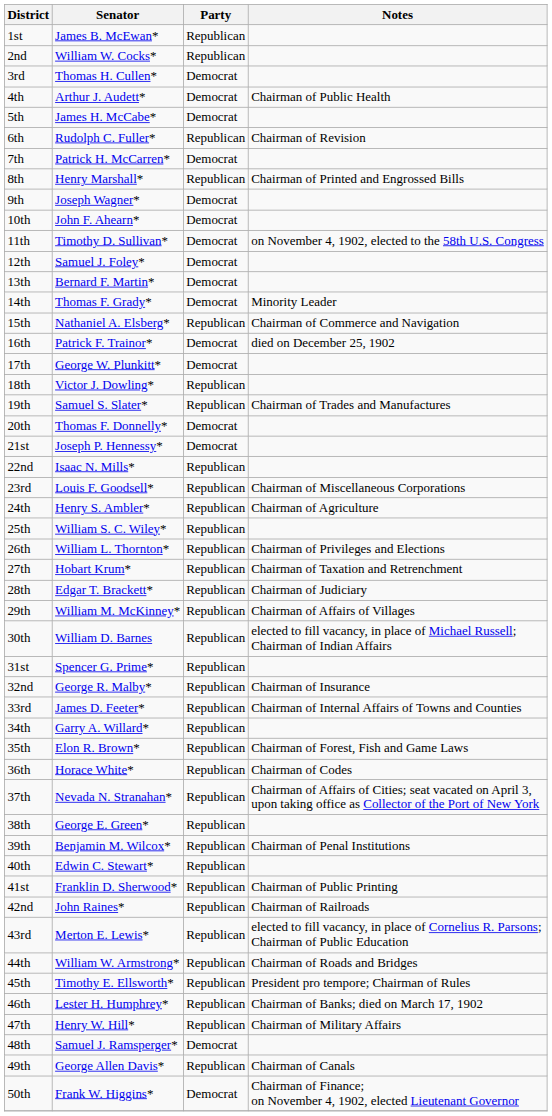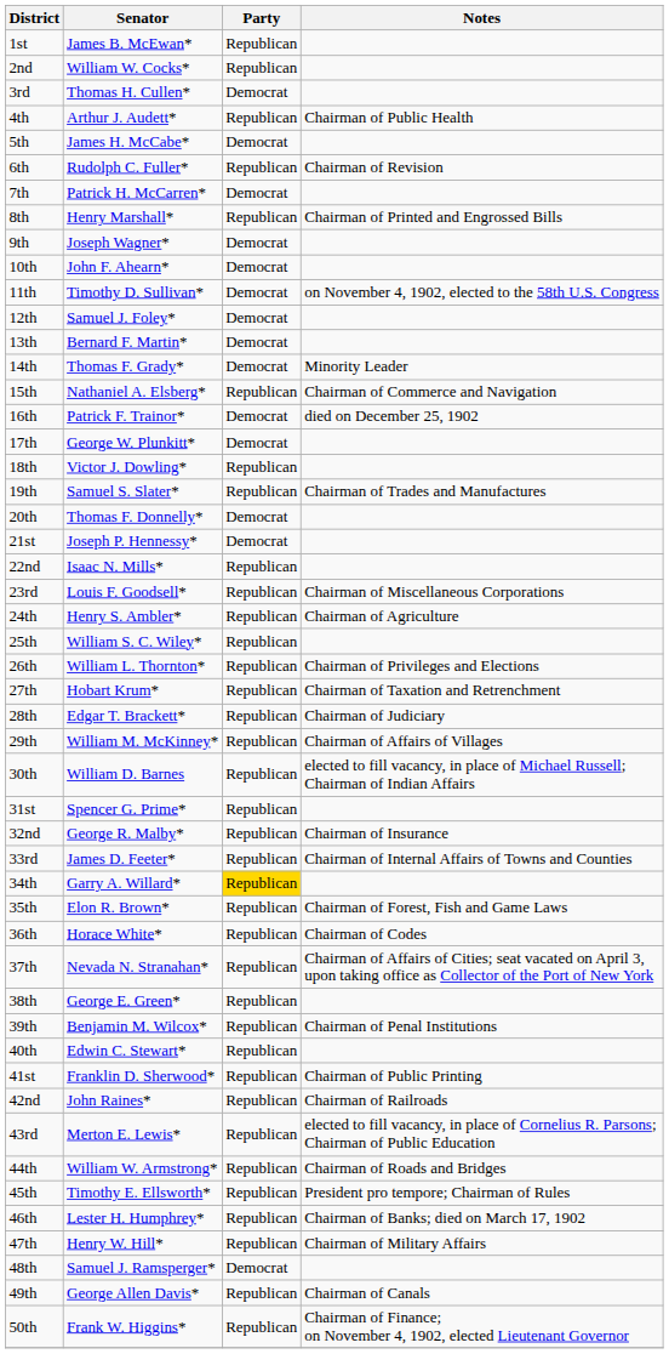4th | Party: Democrat -> Republican
34th | Party: no background -> gold background
50th | Party: Democrat -> Republican
